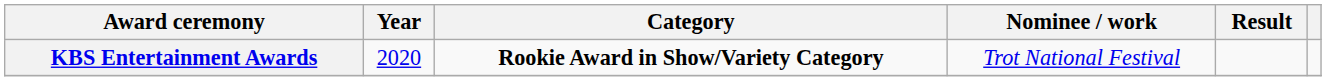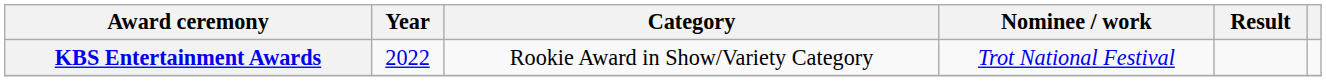KBS Entertainment Awards | Year: 2020 -> 2022
KBS Entertainment Awards | Category: bold -> normal
